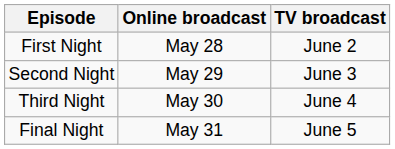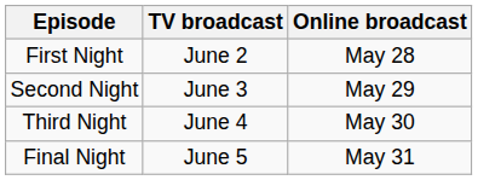columns swapped: Online broadcast <-> TV broadcast
